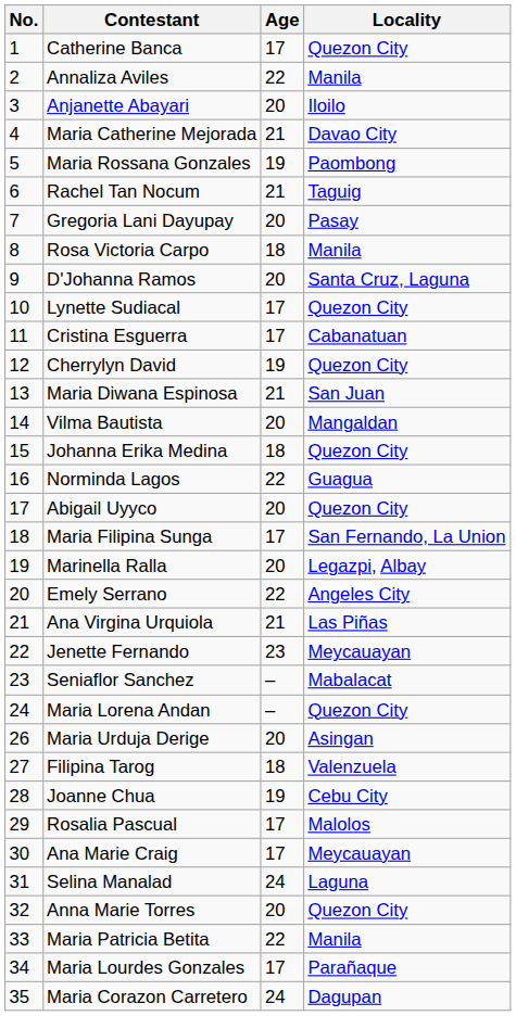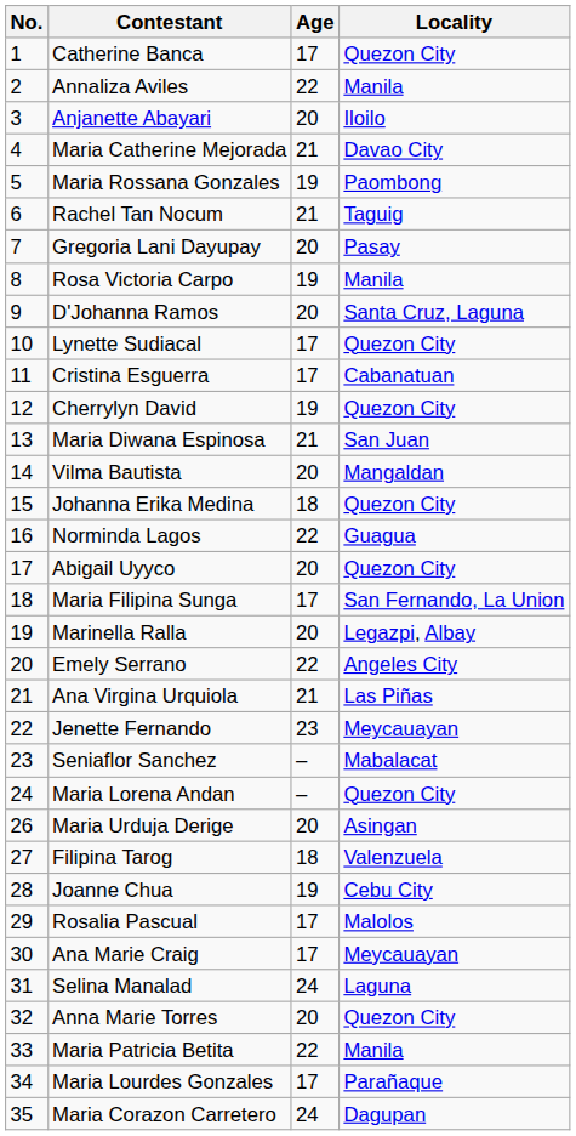Rosa Victoria Carpo | Age: 18 -> 19
